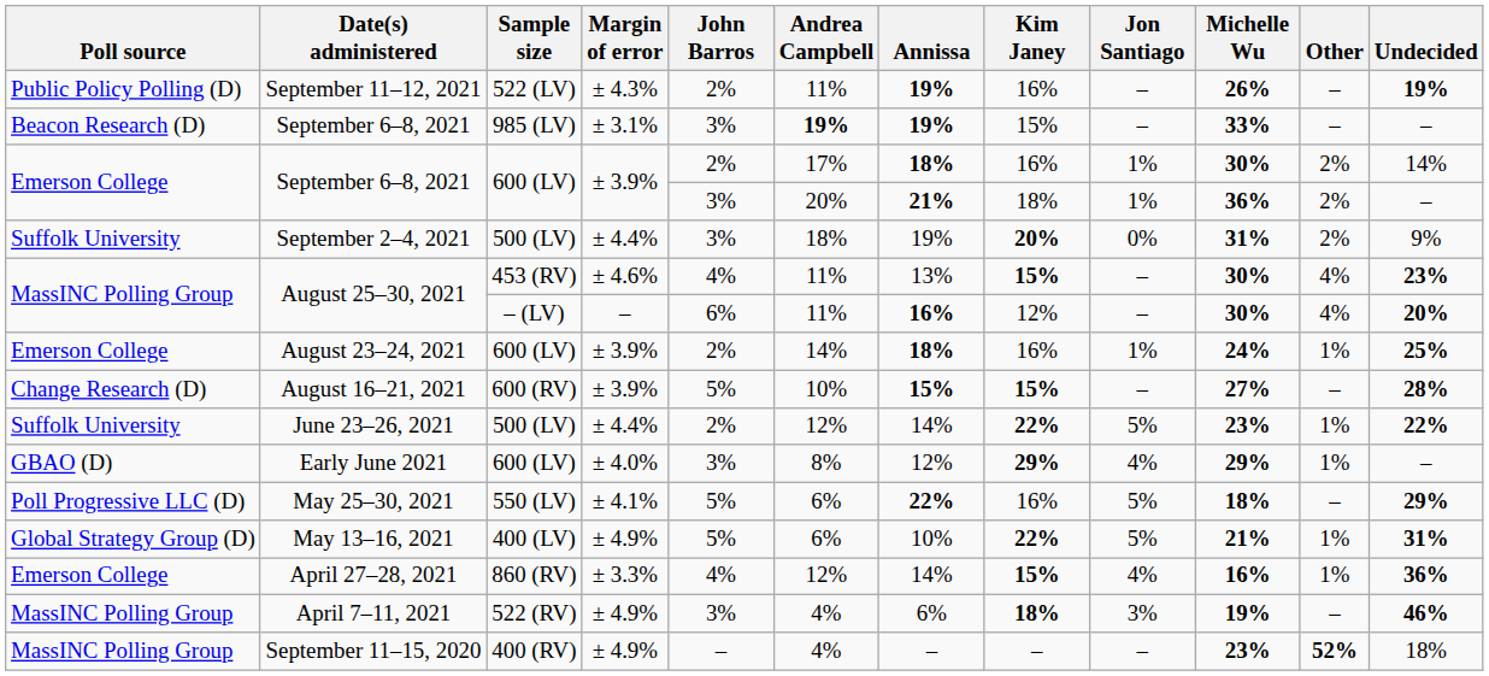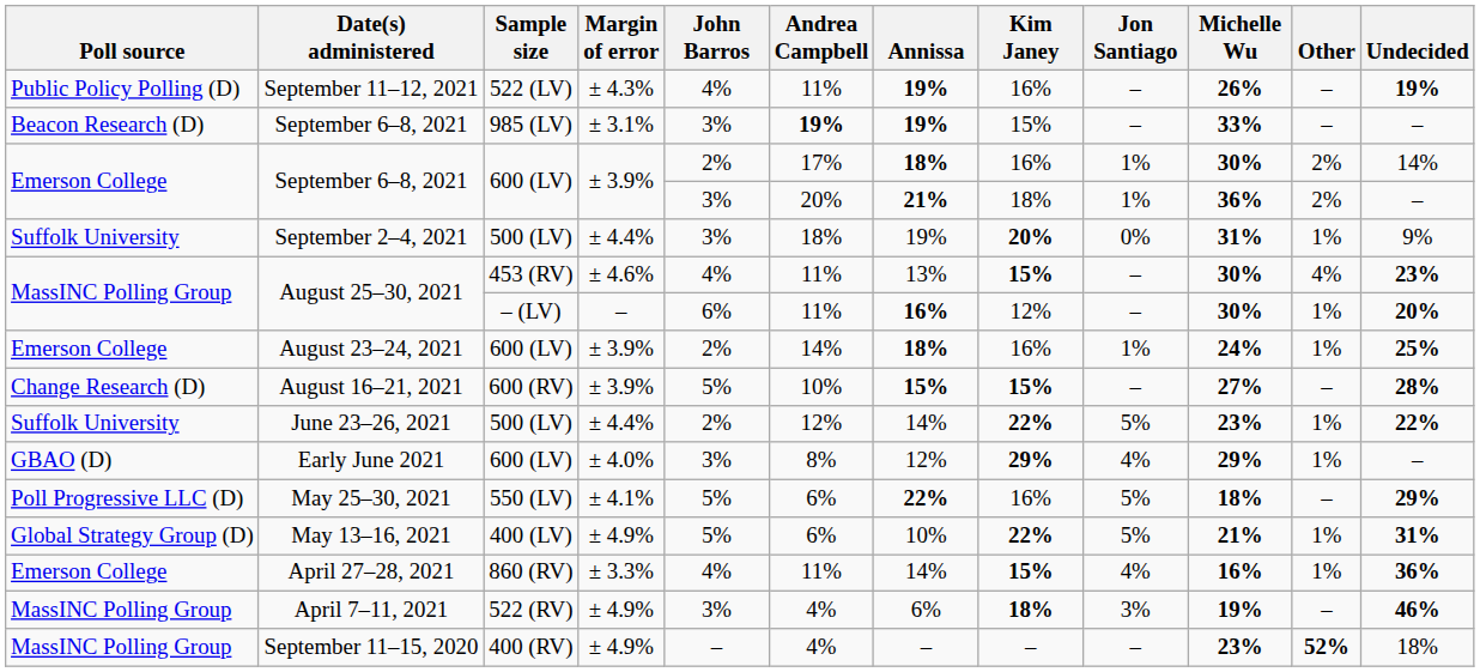September 11–12, 2021 | John Barros: 2% -> 4%
September 2–4, 2021 | Other: 2% -> 1%
August 25–30, 2021 / – (LV) | Other: 4% -> 1%
April 27–28, 2021 | Andrea Campbell: 12% -> 11%
